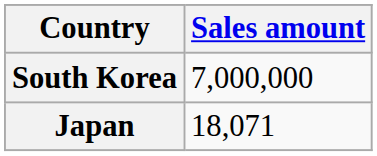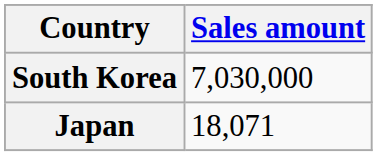South Korea | Sales amount: 7,000,000 -> 7,030,000
